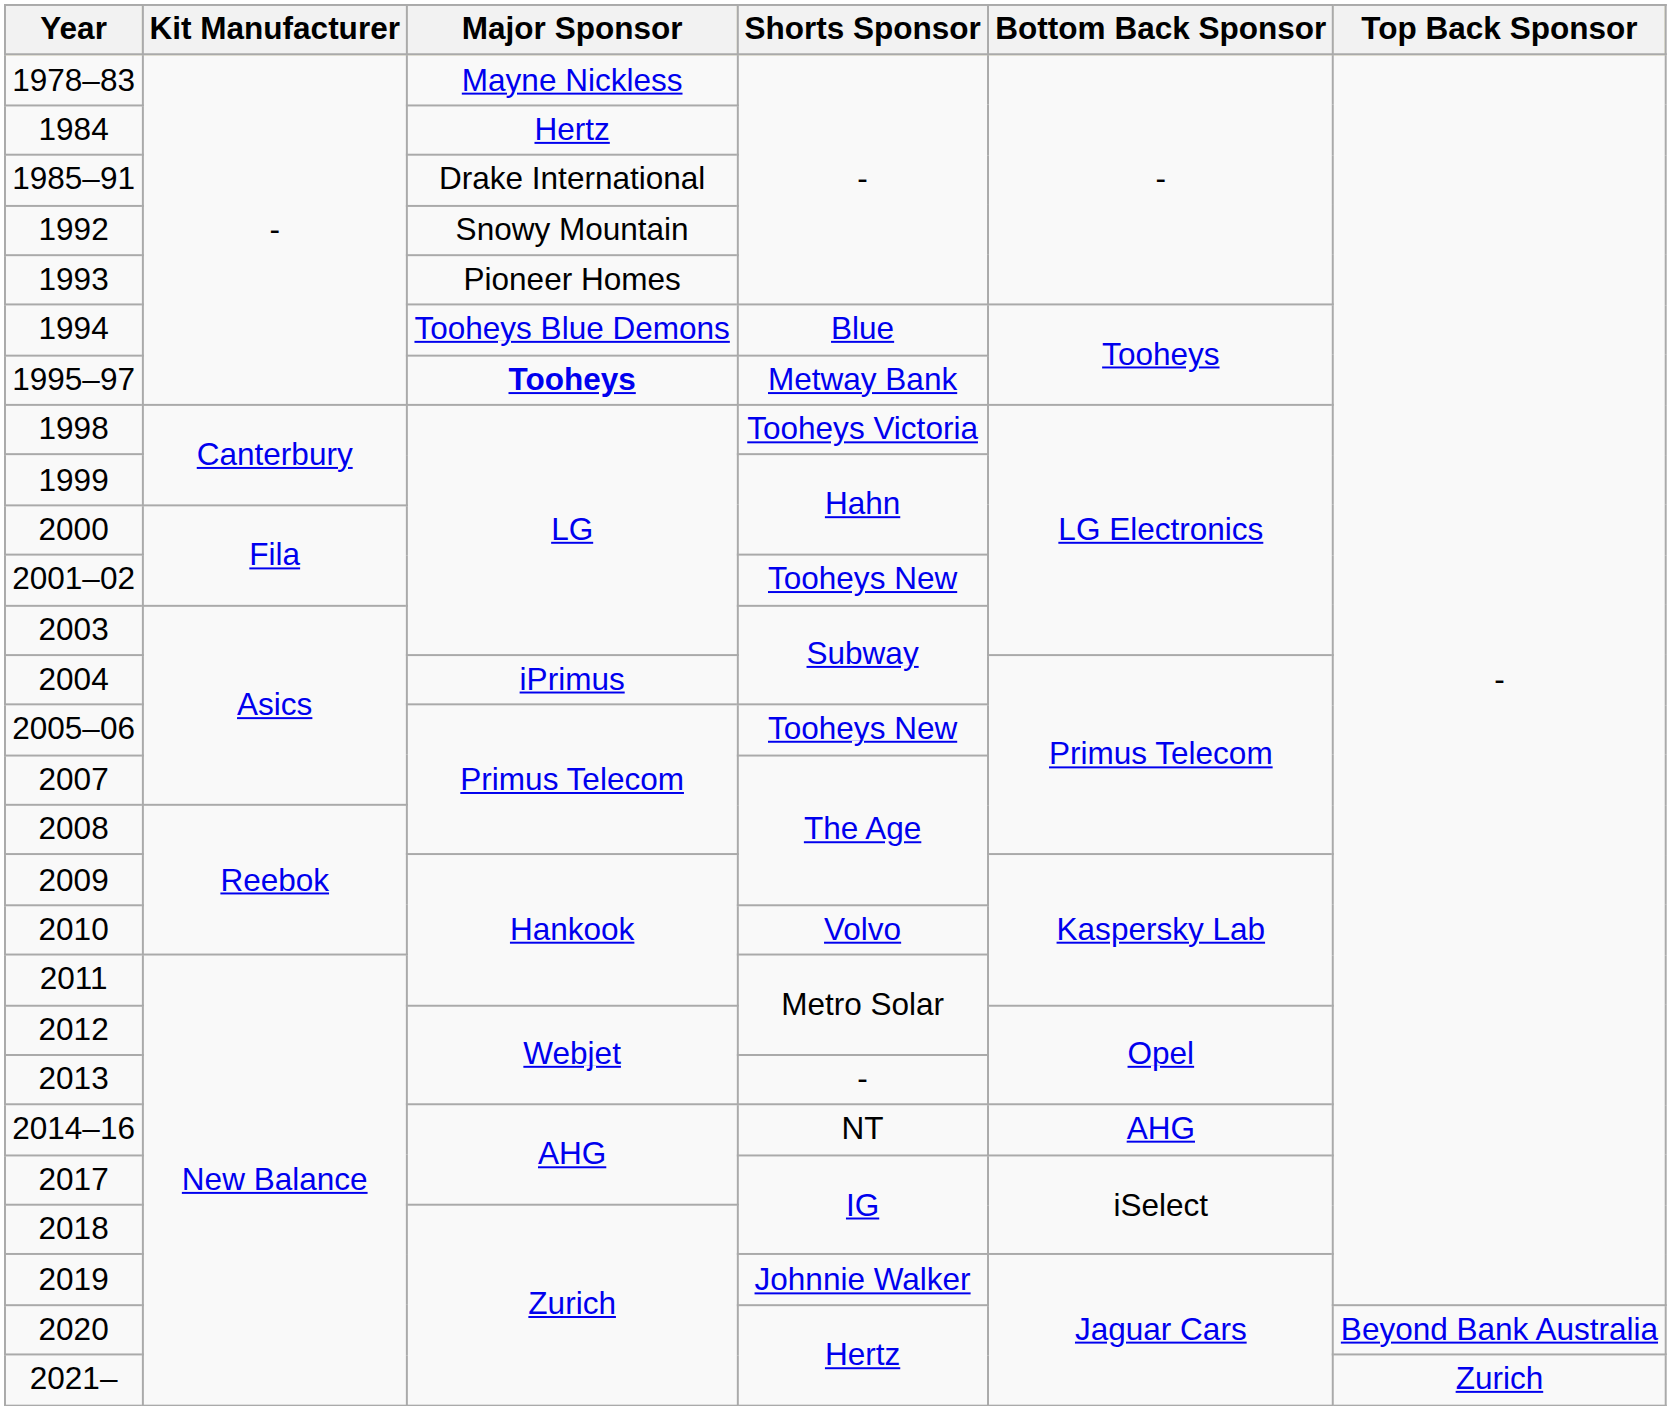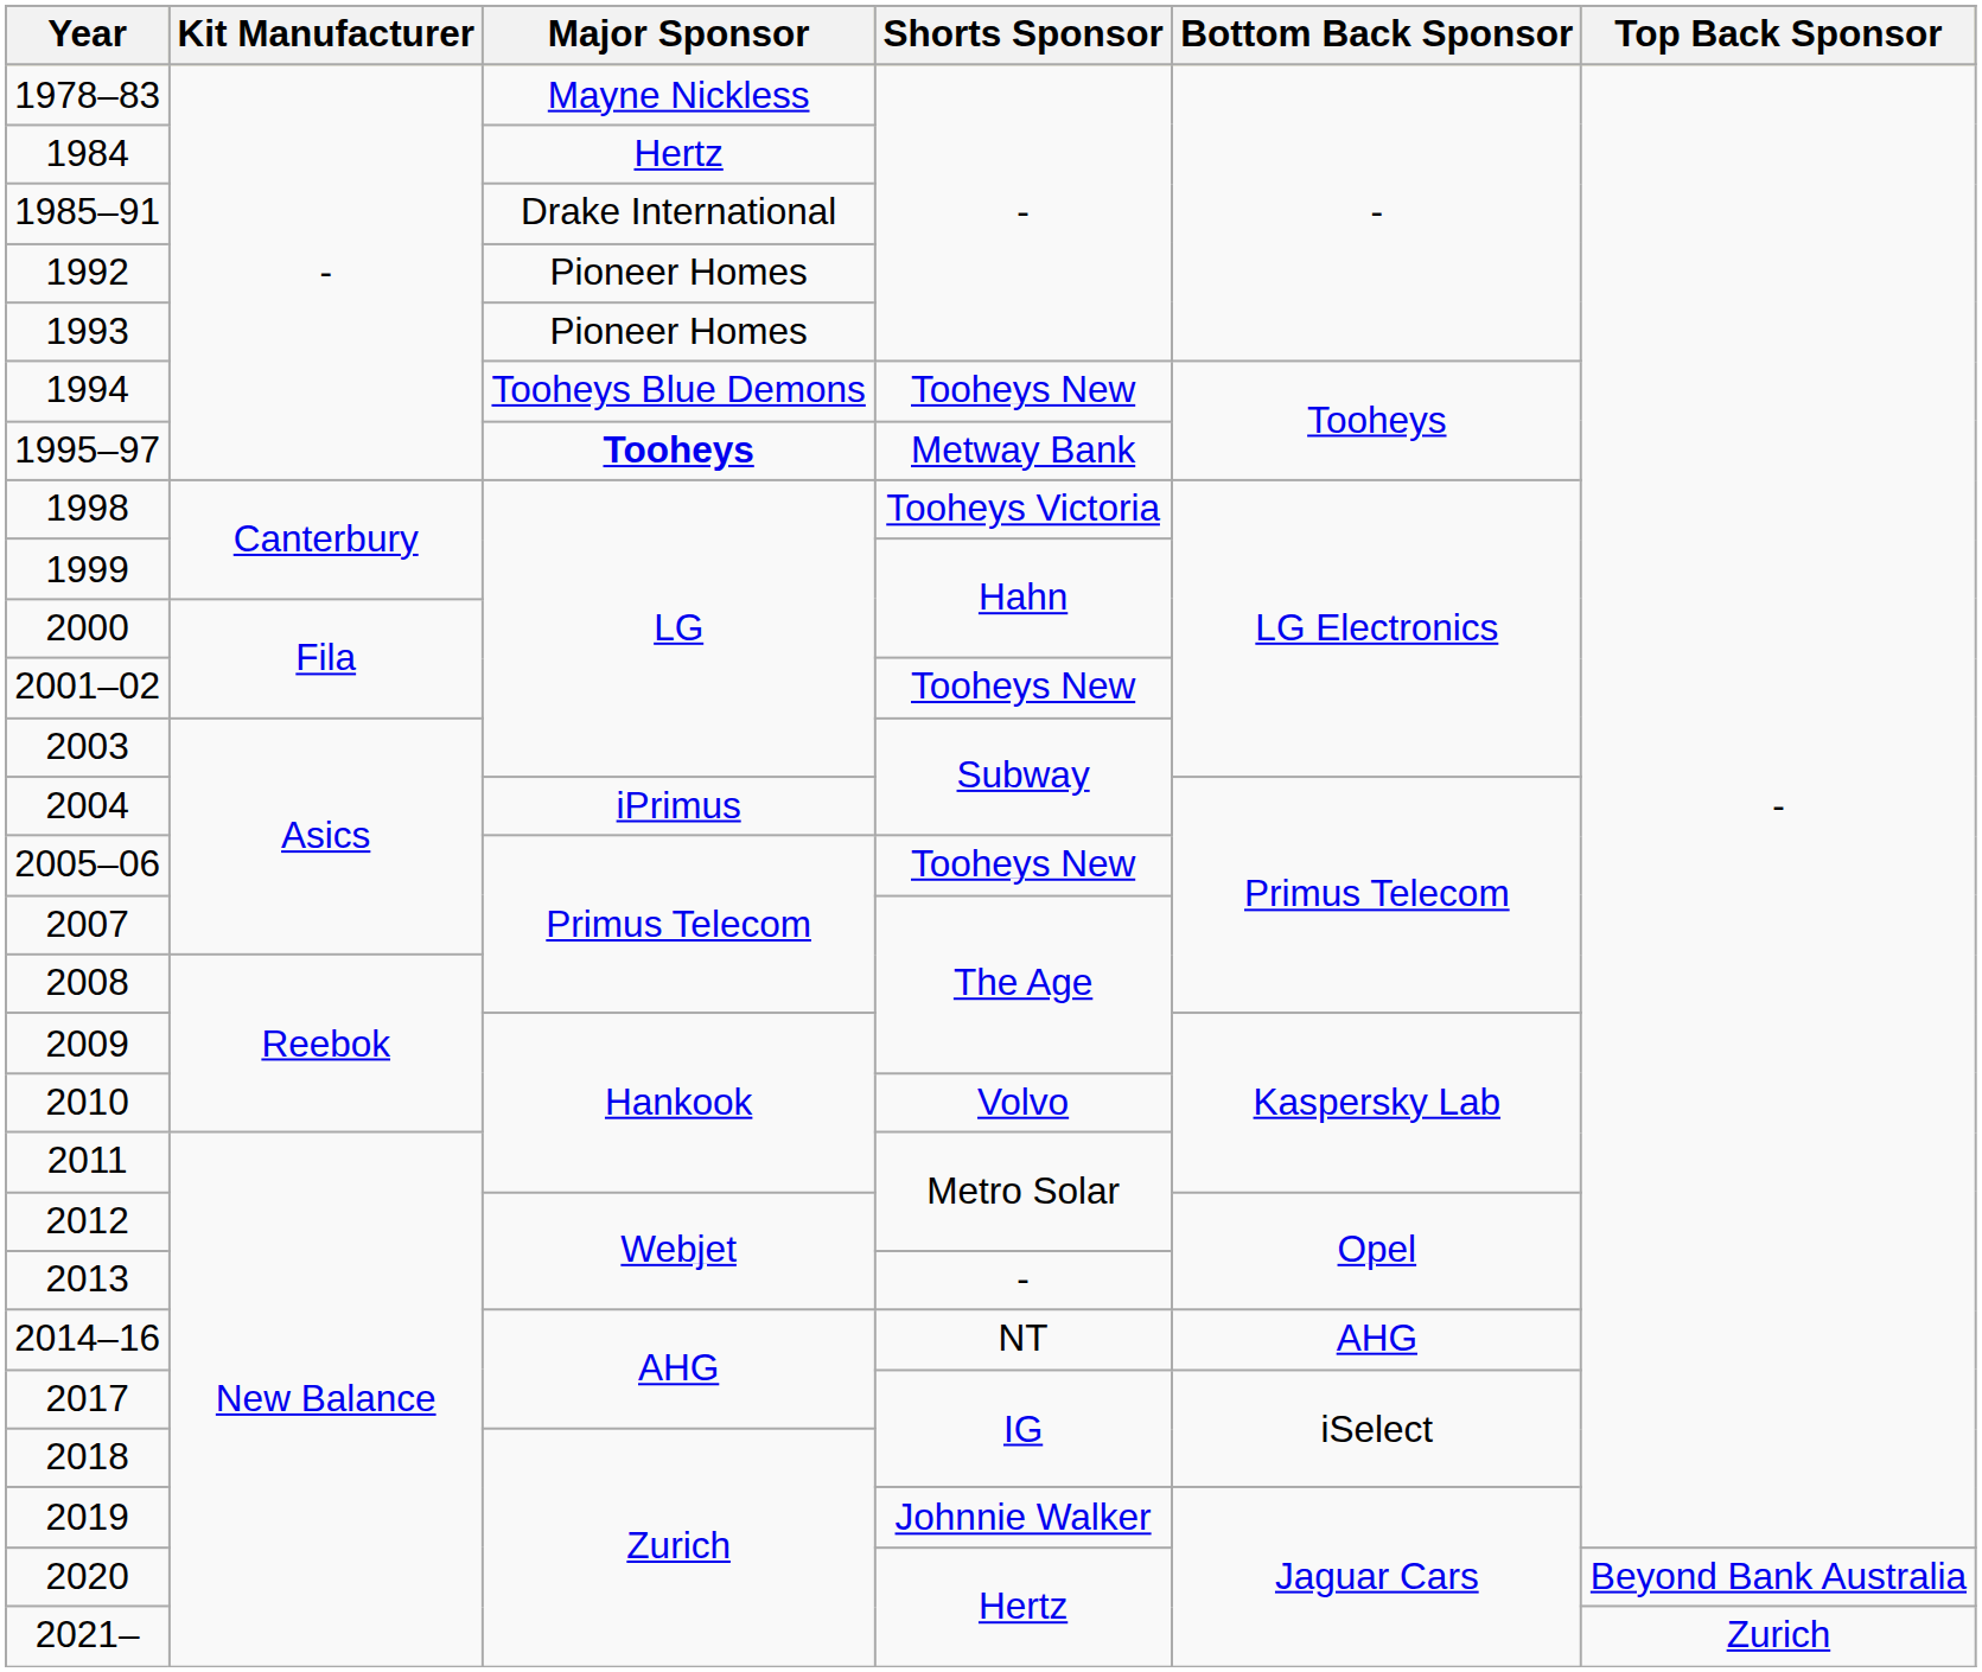1992 | Major Sponsor: Snowy Mountain -> Pioneer Homes
1994 | Shorts Sponsor: Blue -> Tooheys New
